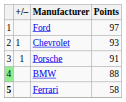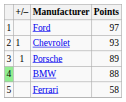Porsche | Points: 91 -> 89
Ferrari | column 1: bold -> normal
